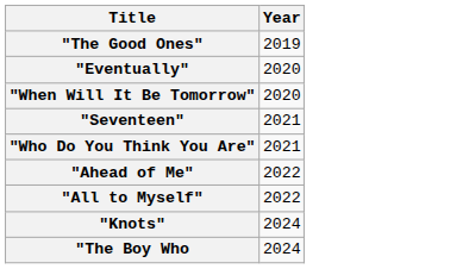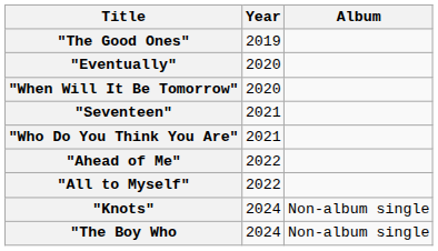+ column: Album | Non-album single | Non-album single
